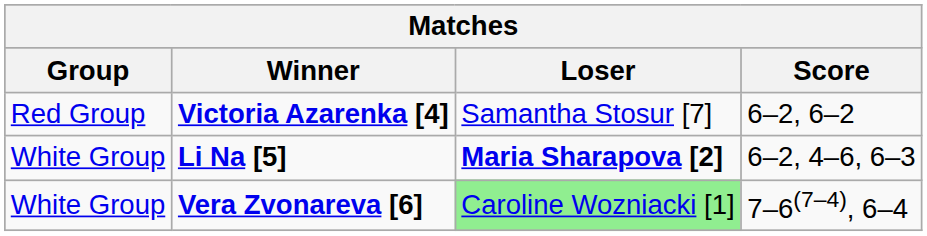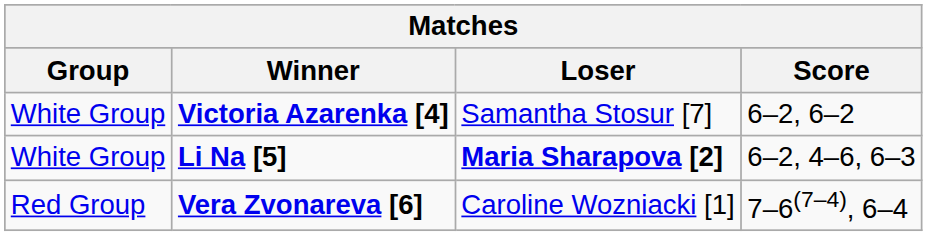Victoria Azarenka [4] | Group: Red Group -> White Group
Vera Zvonareva [6] | Group: White Group -> Red Group
Vera Zvonareva [6] | Loser: lightgreen background -> no background
